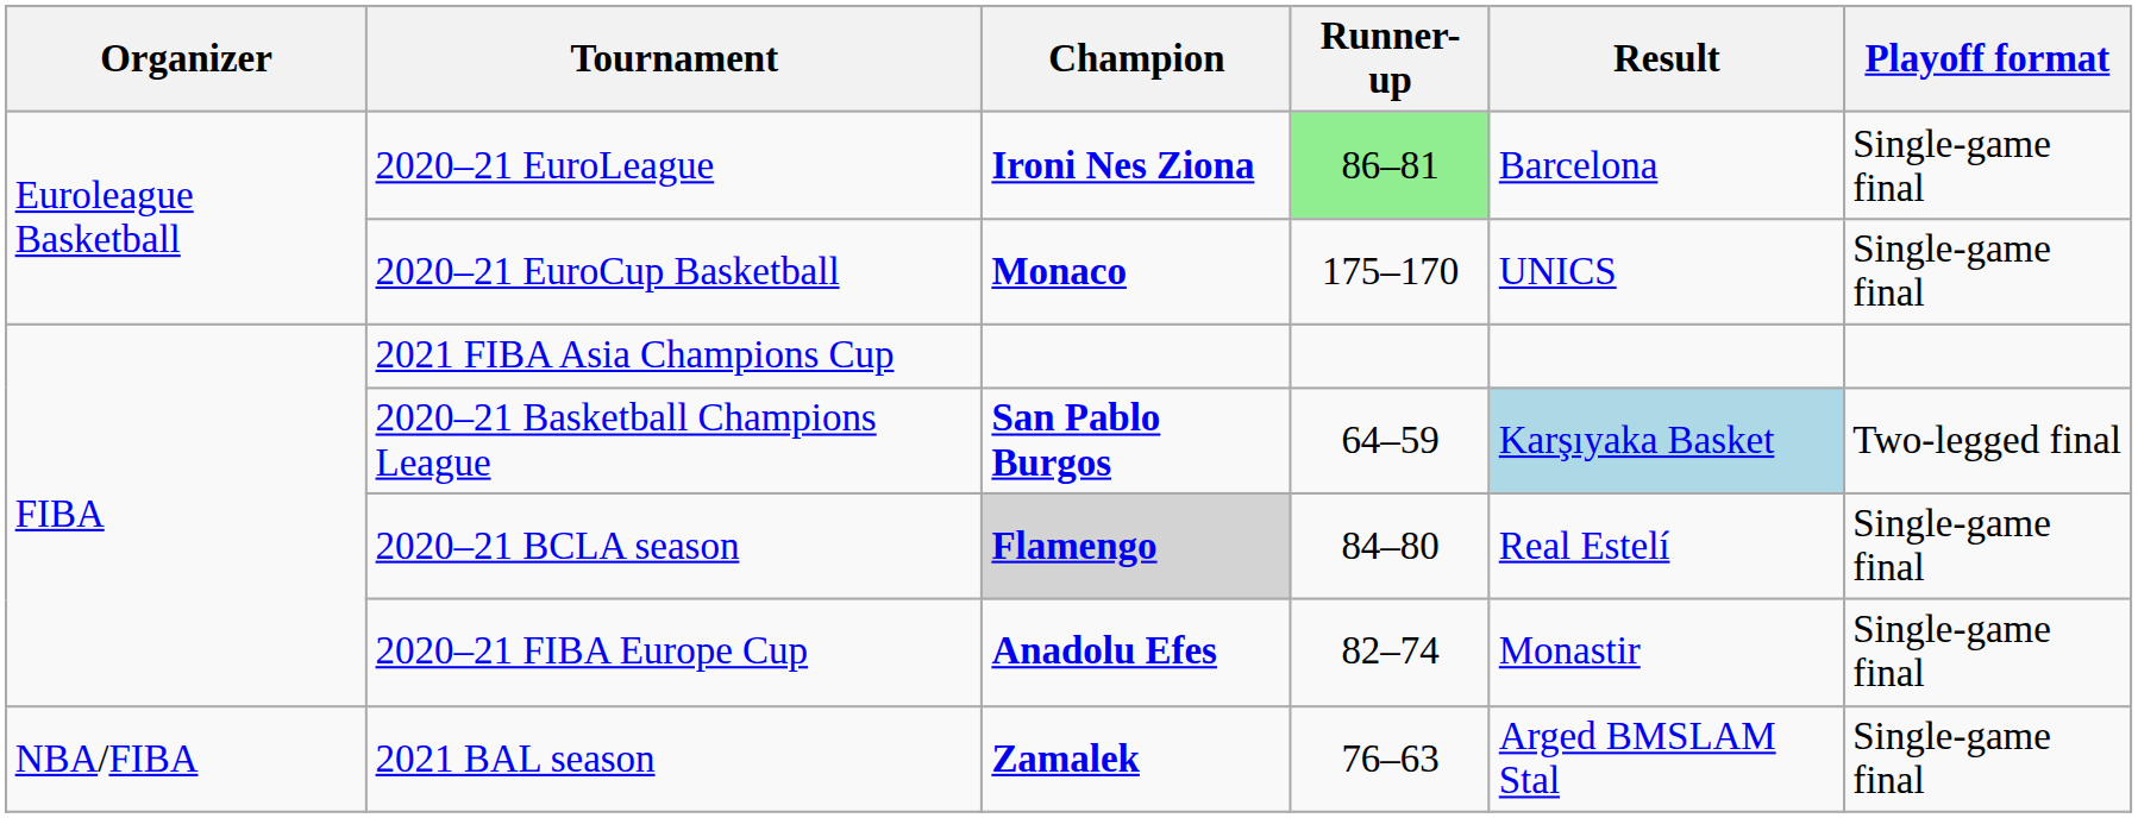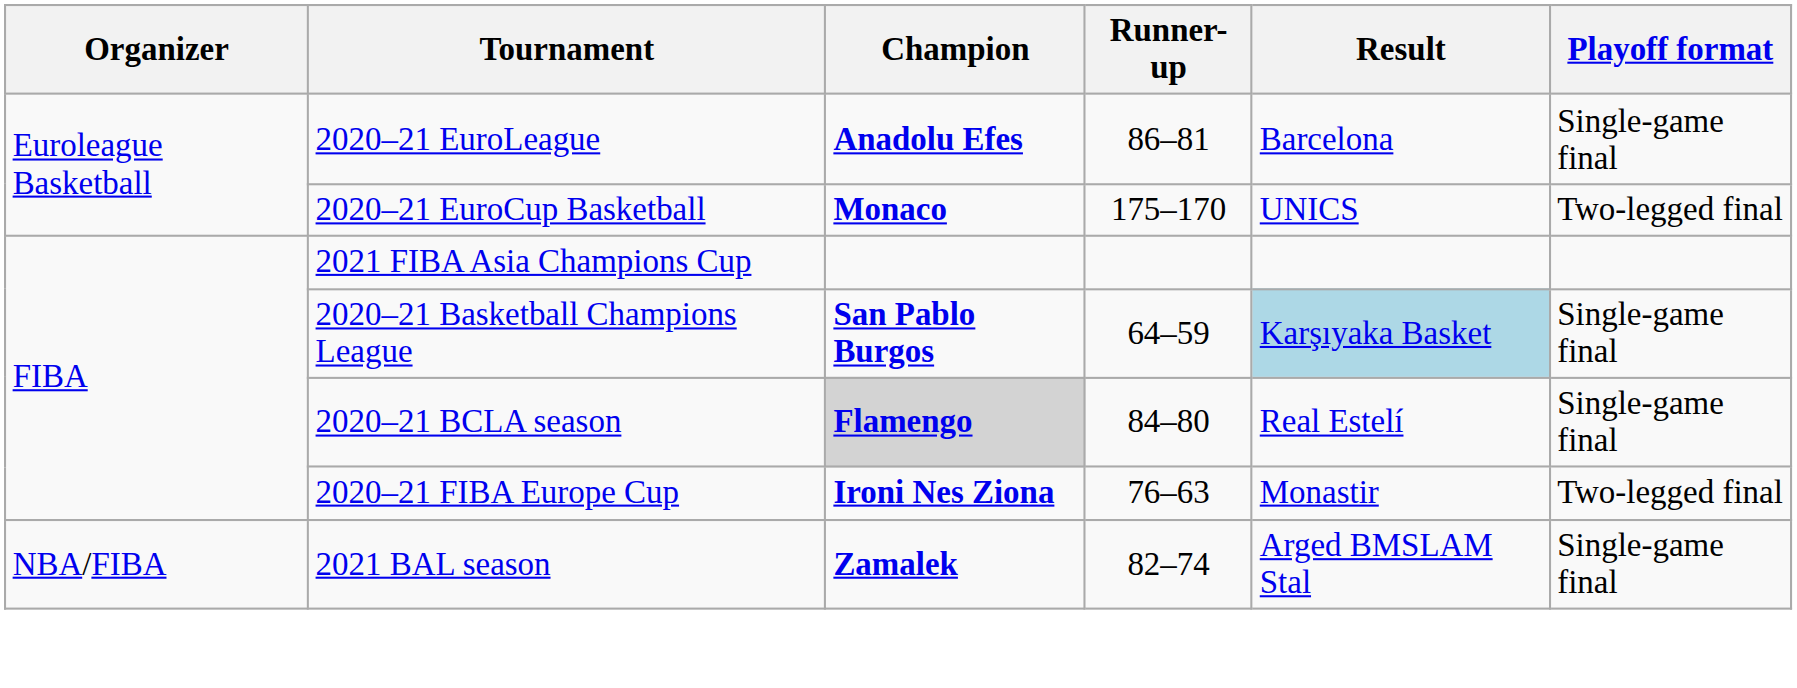2020–21 EuroLeague | Champion: Ironi Nes Ziona -> Anadolu Efes
2020–21 EuroLeague | Runner-up: lightgreen background -> no background
2020–21 EuroCup Basketball | Playoff format: Single-game final -> Two-legged final
2020–21 Basketball Champions League | Playoff format: Two-legged final -> Single-game final
2020–21 FIBA Europe Cup | Champion: Anadolu Efes -> Ironi Nes Ziona
2020–21 FIBA Europe Cup | Runner-up: 82–74 -> 76–63
2020–21 FIBA Europe Cup | Playoff format: Single-game final -> Two-legged final
2021 BAL season | Runner-up: 76–63 -> 82–74
